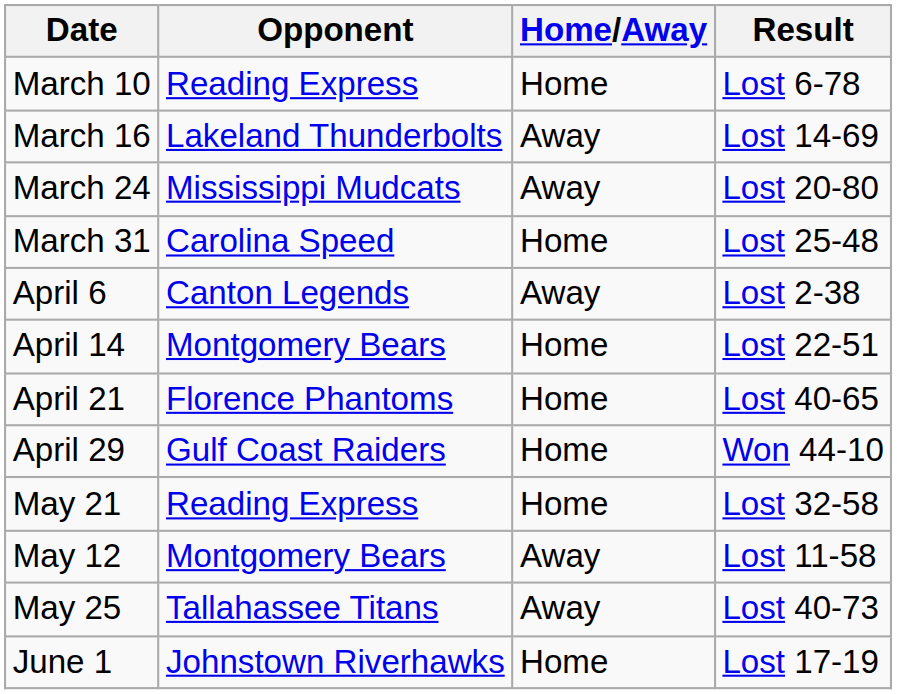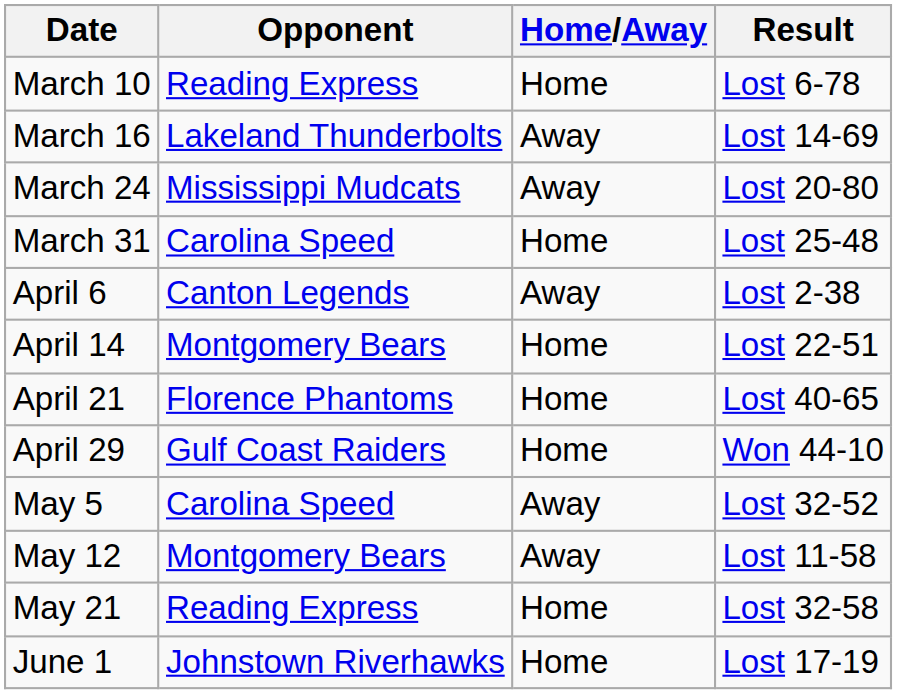+ row: May 5 | Carolina Speed | Away | Lost 32-52
rows swapped: May 12 <-> May 21
- row: May 25 | Tallahassee Titans | Away | Lost 40-73
